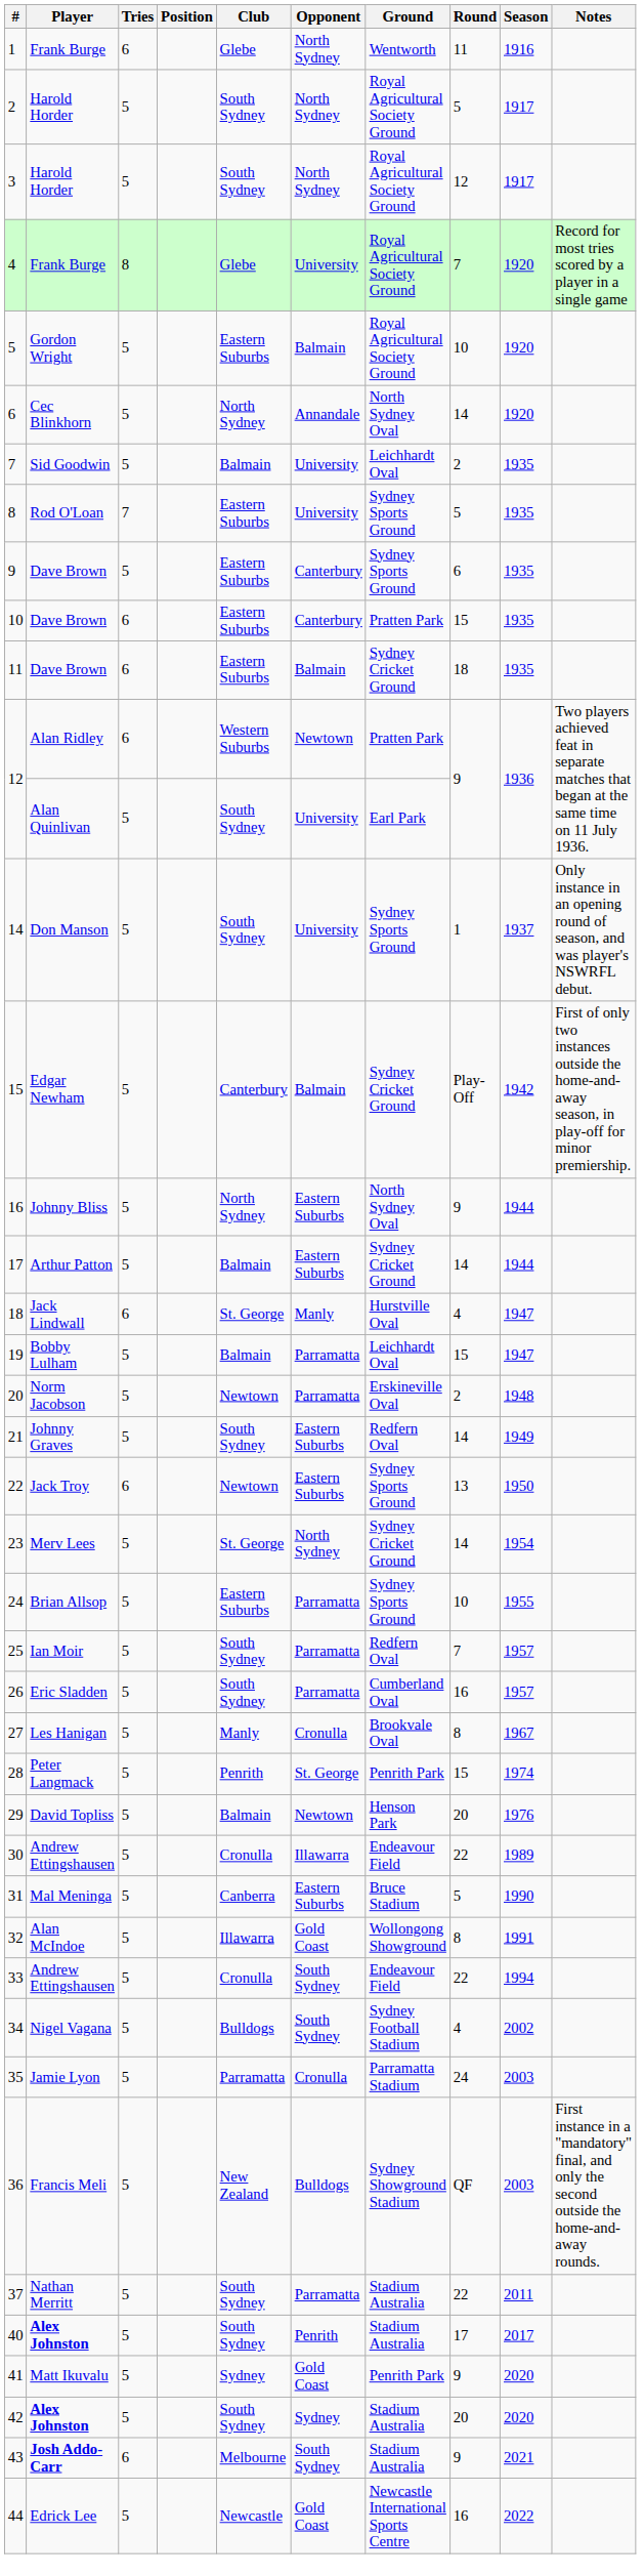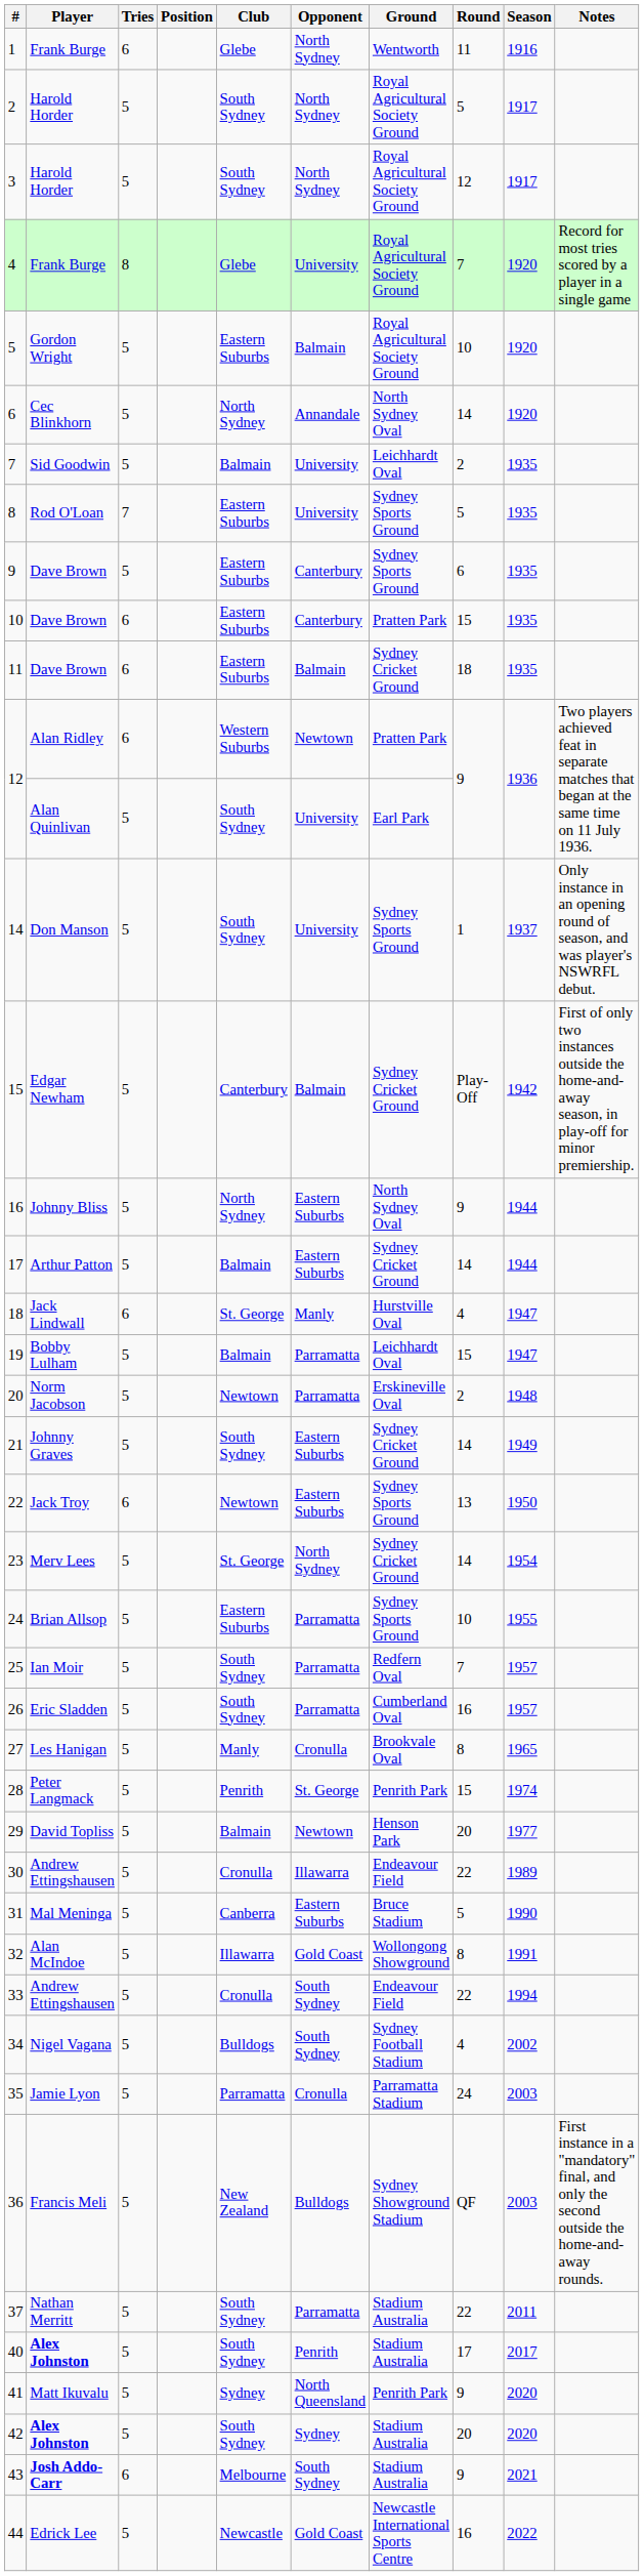21 | Ground: Redfern Oval -> Sydney Cricket Ground
27 | Season: 1967 -> 1965
29 | Season: 1976 -> 1977
41 | Opponent: Gold Coast -> North Queensland
